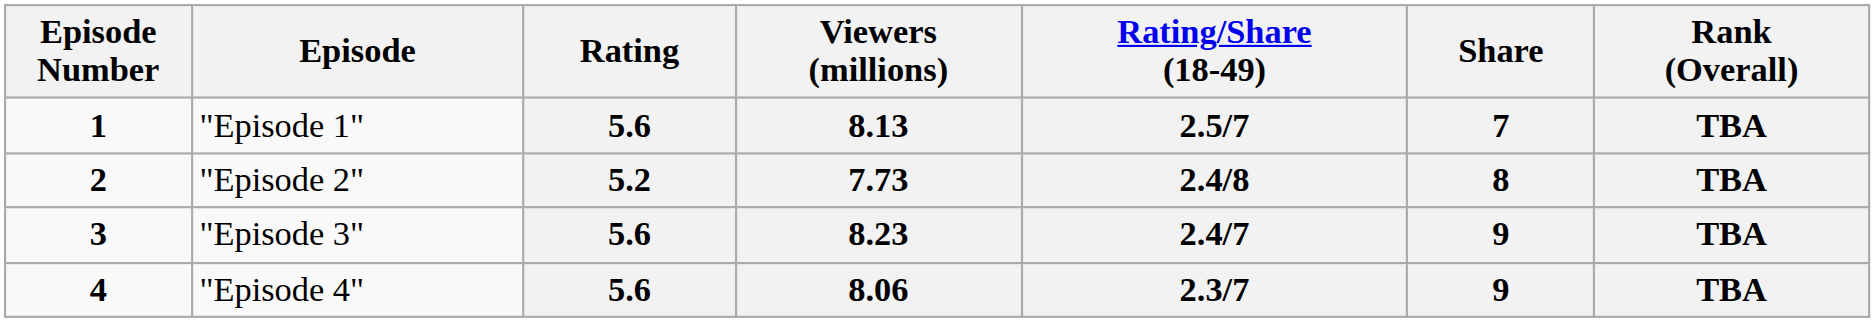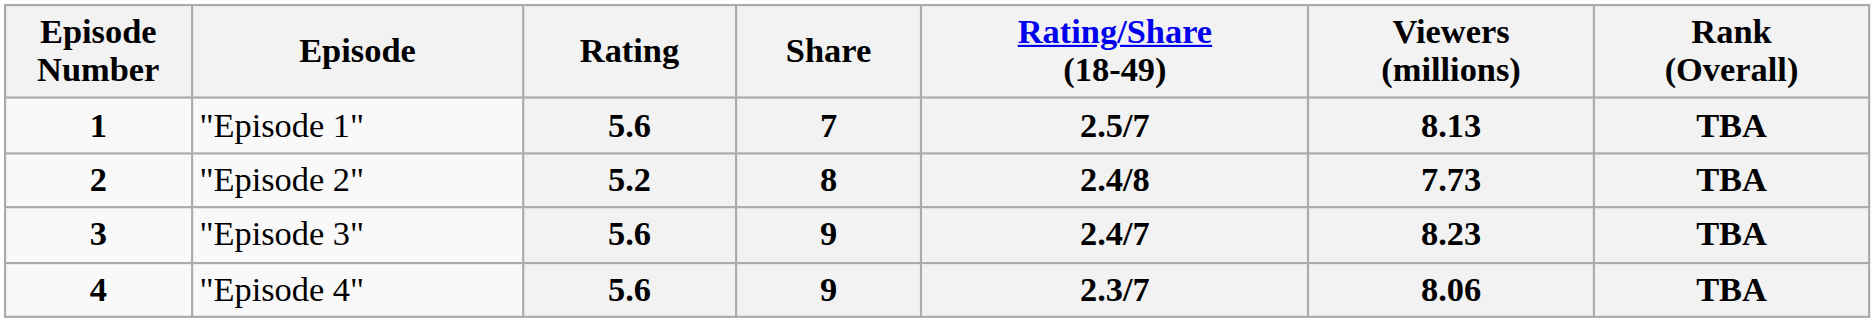columns swapped: Share <-> Viewers (millions)
